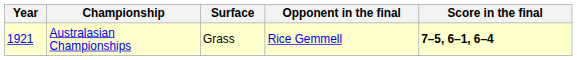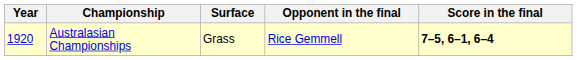Australasian Championships | Year: 1921 -> 1920
